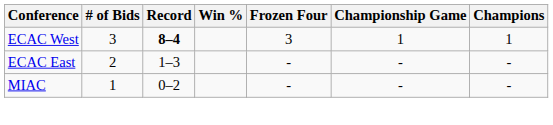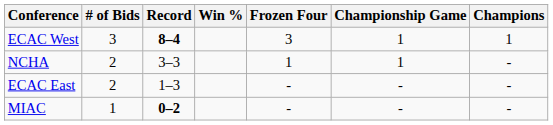+ row: NCHA | 2 | 3–3 | 1 | 1 | -
MIAC | Record: normal -> bold
